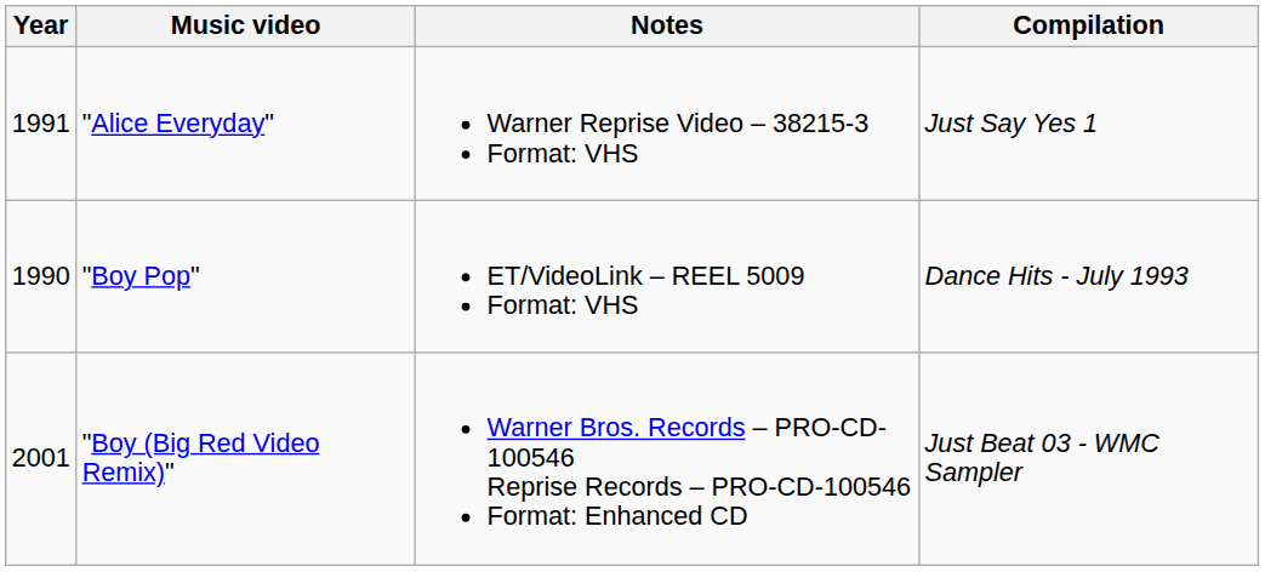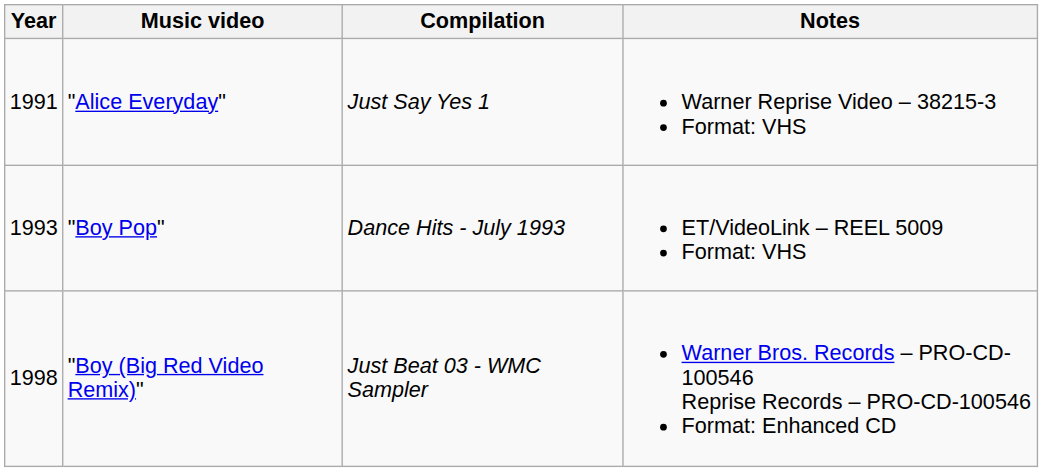columns swapped: Compilation <-> Notes
"Boy Pop" | Year: 1990 -> 1993
"Boy (Big Red Video Remix)" | Year: 2001 -> 1998
